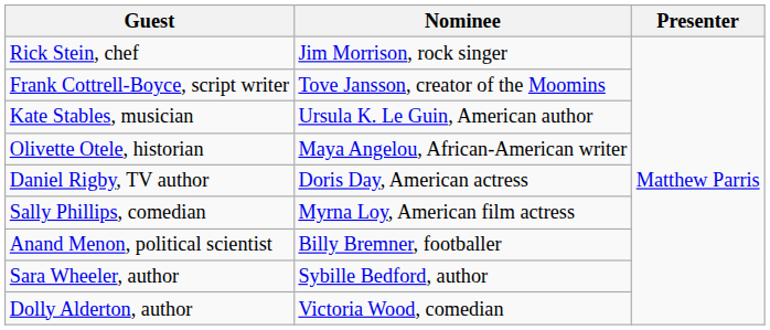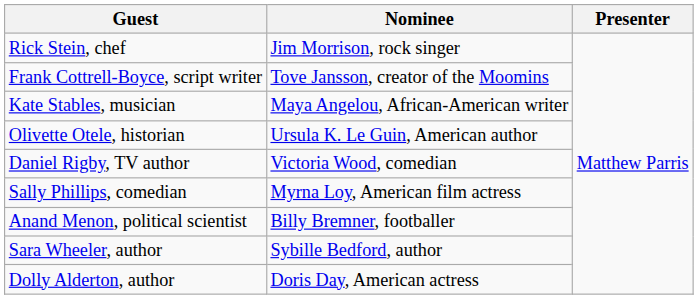Kate Stables, musician | Nominee: Ursula K. Le Guin, American author -> Maya Angelou, African-American writer
Olivette Otele, historian | Nominee: Maya Angelou, African-American writer -> Ursula K. Le Guin, American author
Daniel Rigby, TV author | Nominee: Doris Day, American actress -> Victoria Wood, comedian
Dolly Alderton, author | Nominee: Victoria Wood, comedian -> Doris Day, American actress
